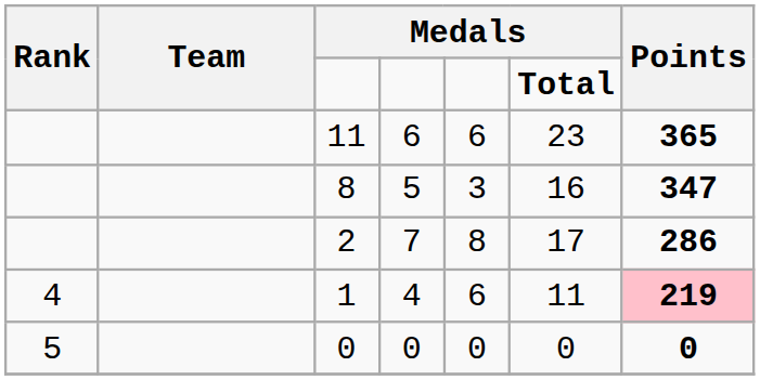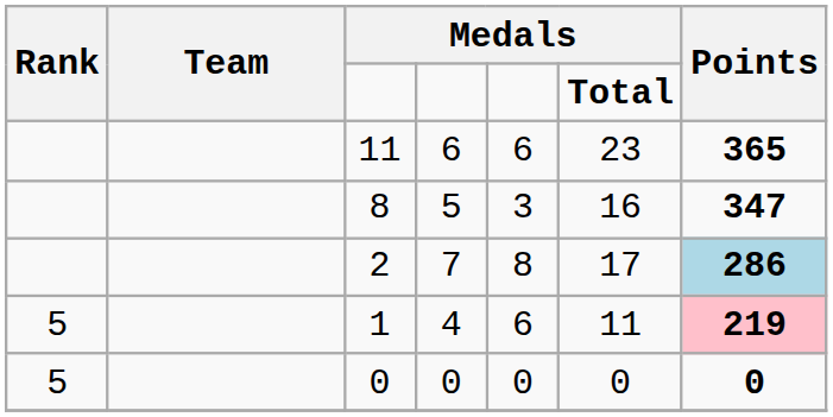2 | Points: no background -> lightblue background
1 | Rank: 4 -> 5
